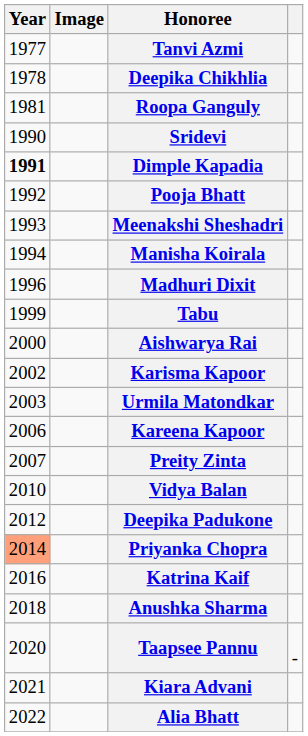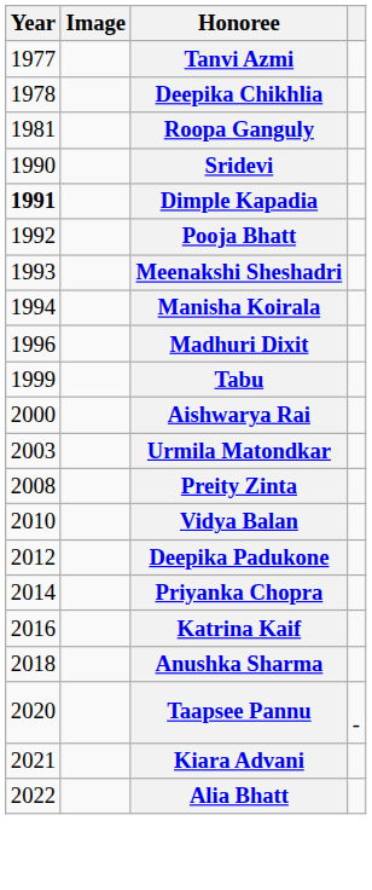- row: 2002 | Karisma Kapoor
- row: 2006 | Kareena Kapoor
Preity Zinta | Year: 2007 -> 2008
Priyanka Chopra | Year: lightsalmon background -> no background
